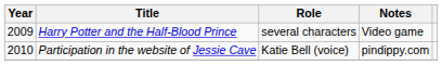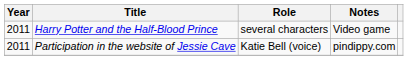Harry Potter and the Half-Blood Prince | Year: 2009 -> 2011
Participation in the website of Jessie Cave | Year: 2010 -> 2011
